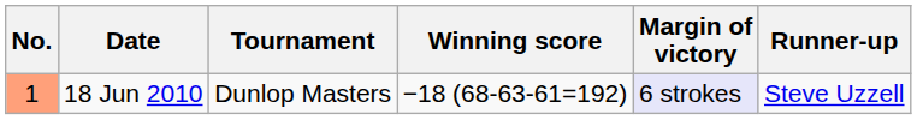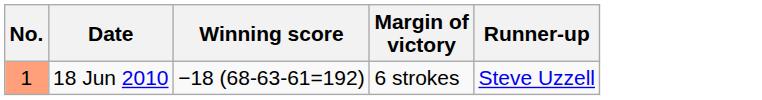- column: Tournament | Dunlop Masters
18 Jun 2010 | Margin of victory: lavender background -> no background
